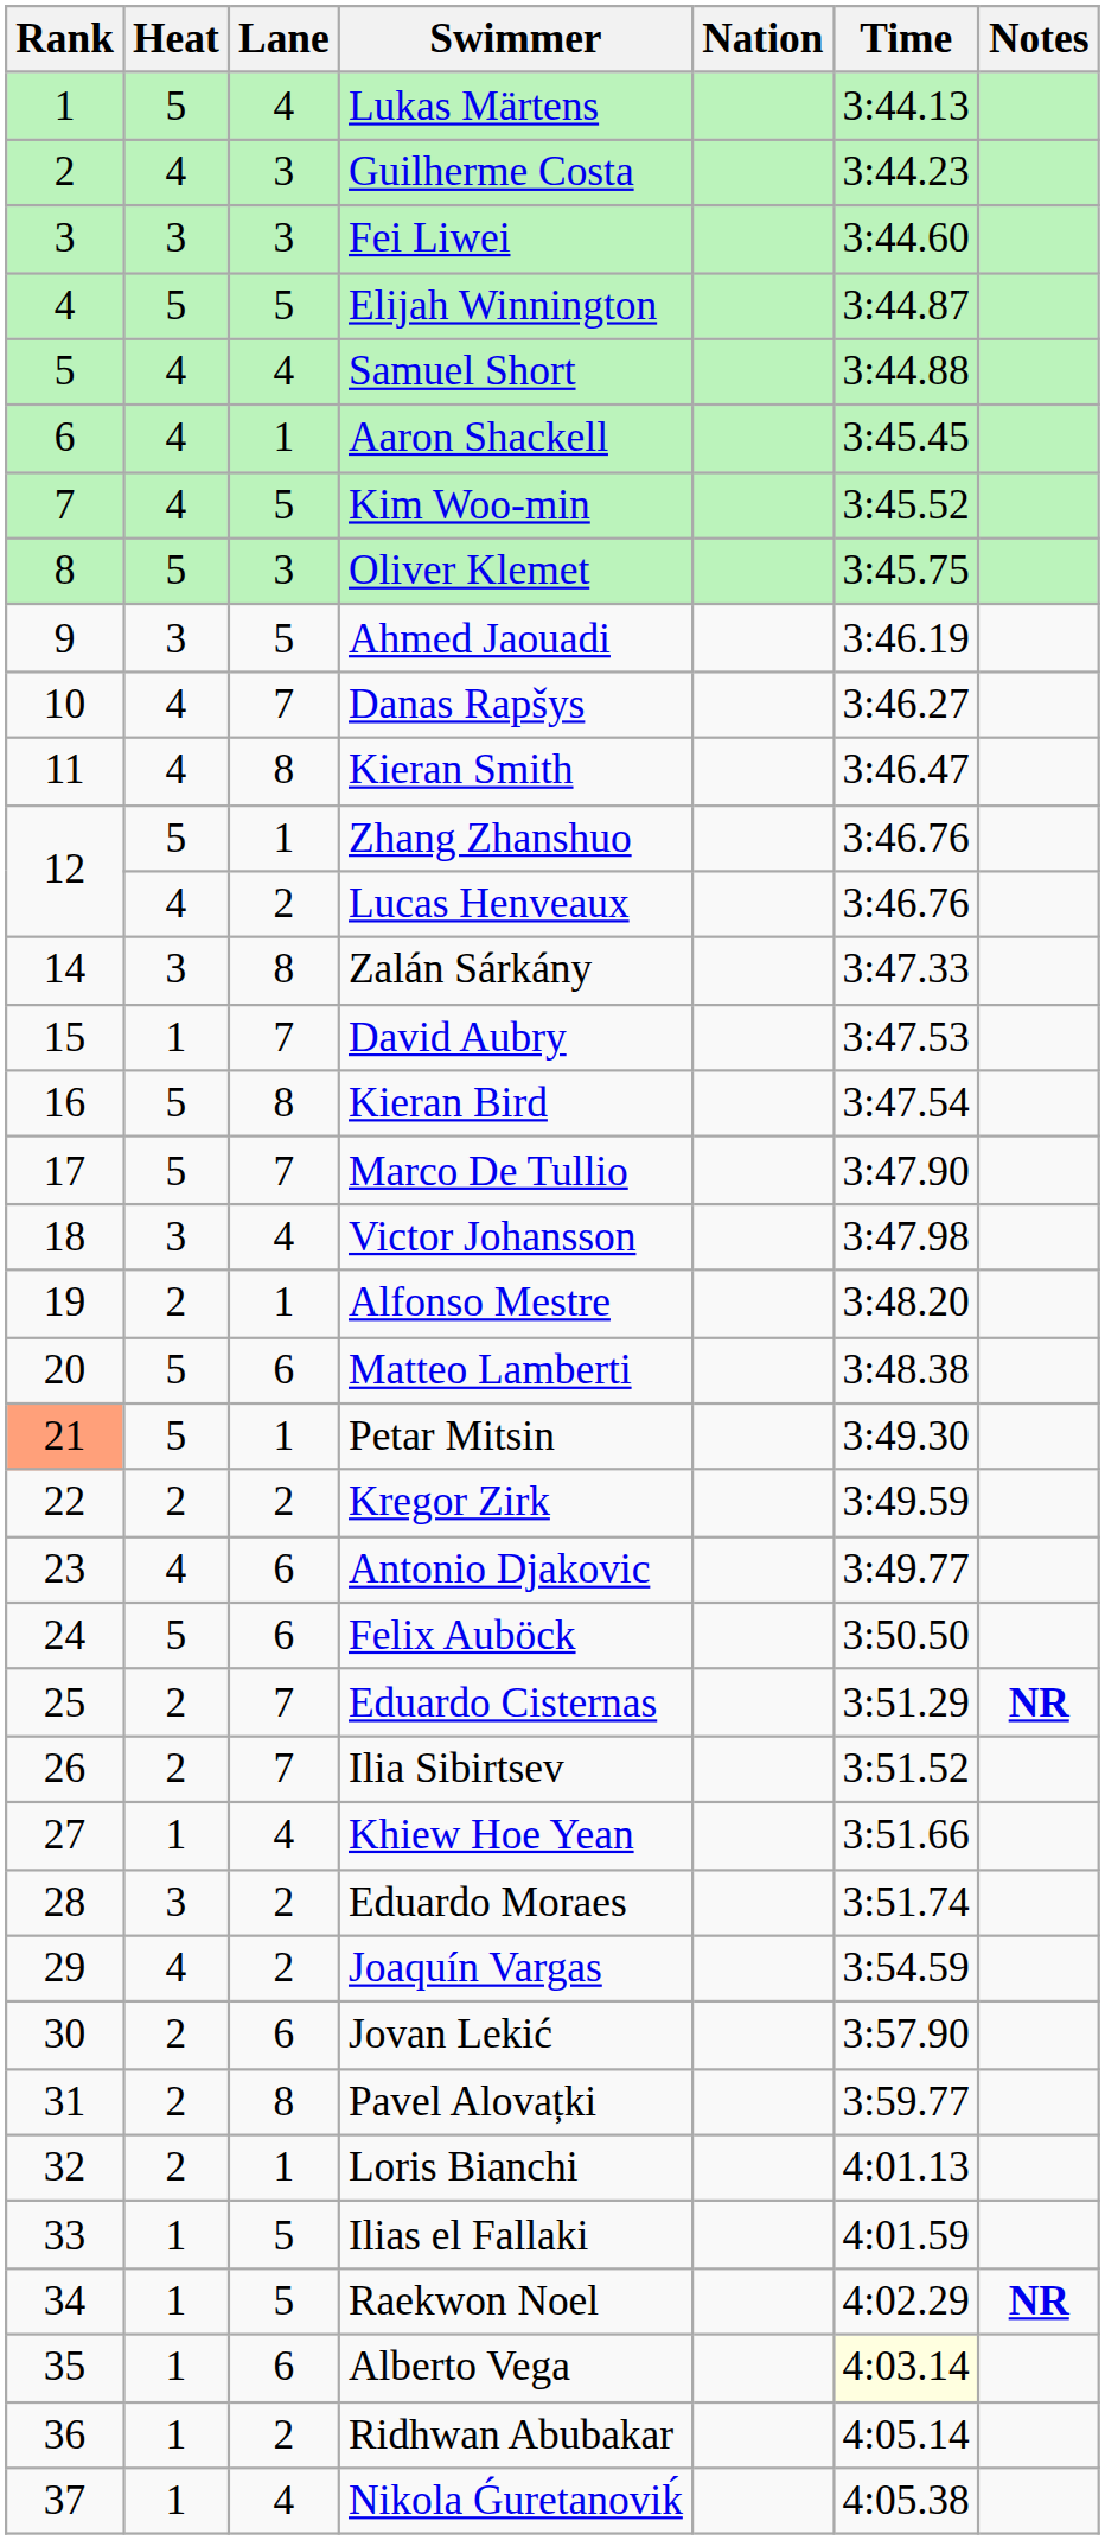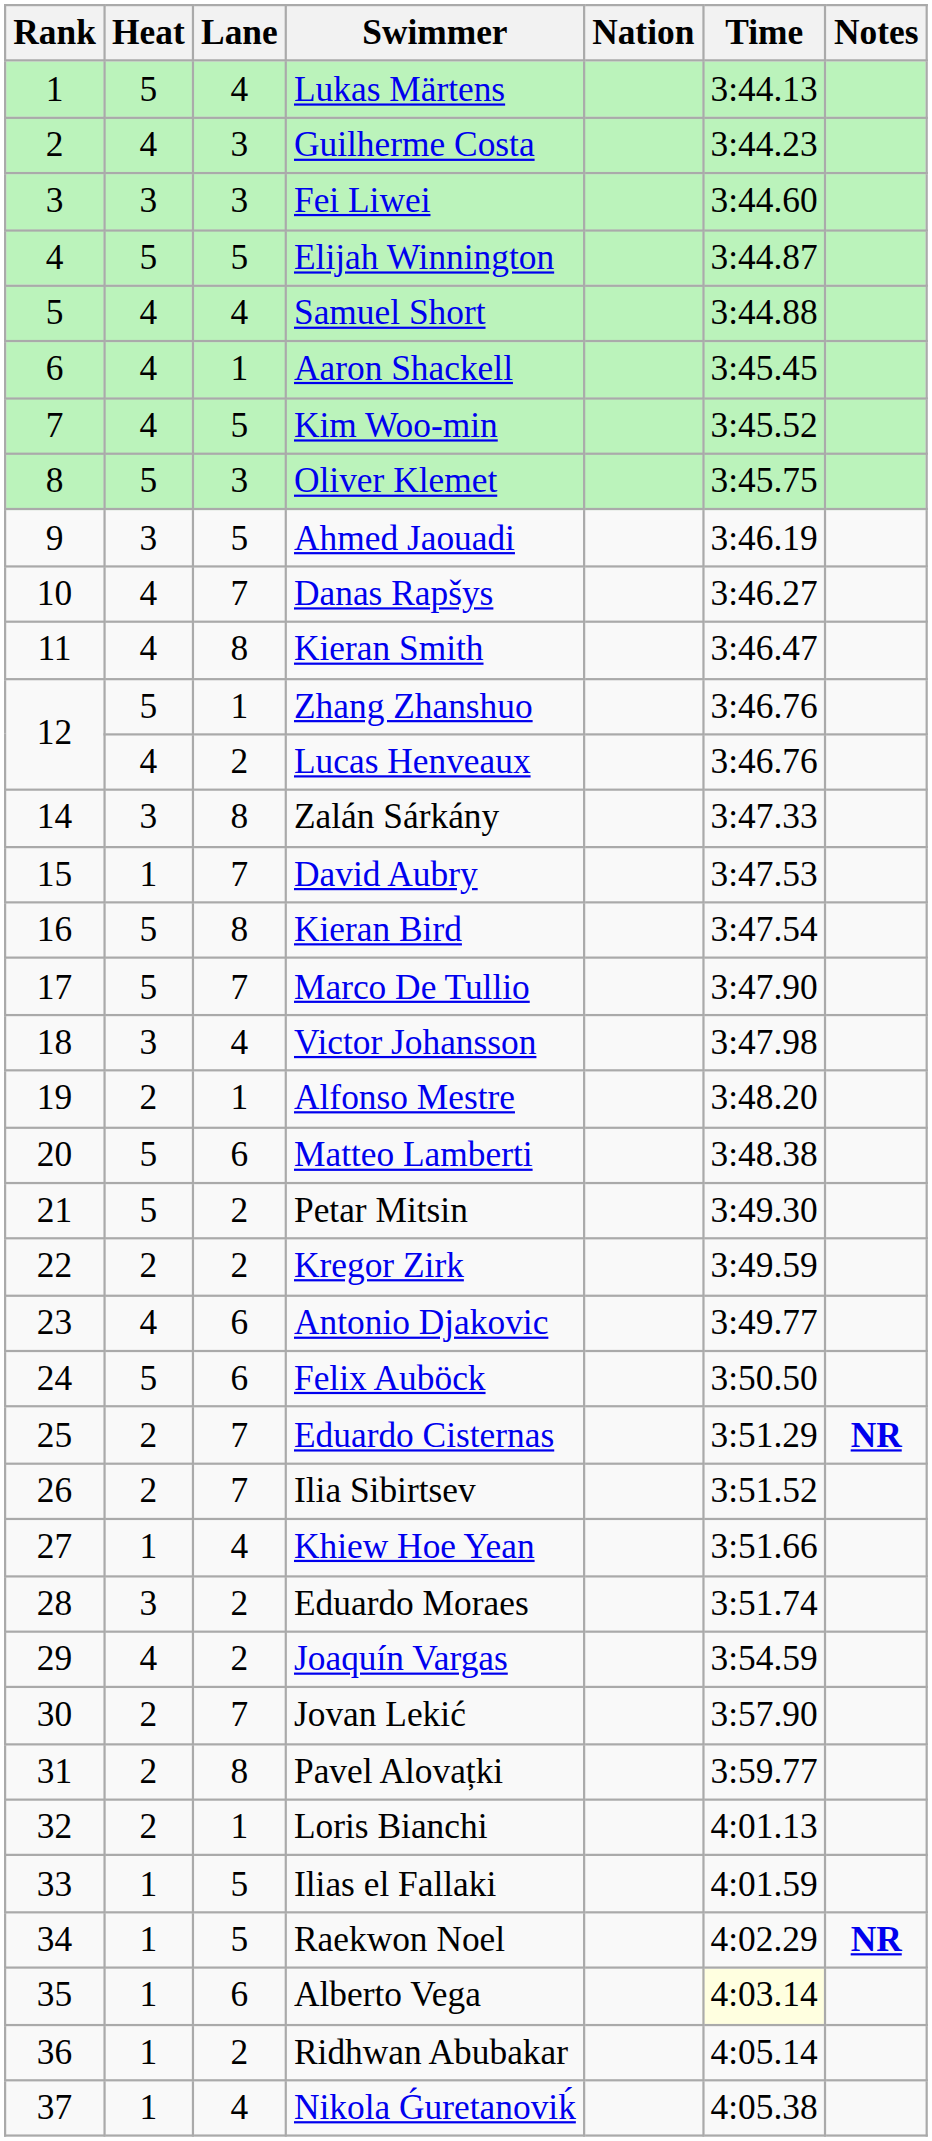Petar Mitsin | Rank: lightsalmon background -> no background
Petar Mitsin | Lane: 1 -> 2
Jovan Lekić | Lane: 6 -> 7
